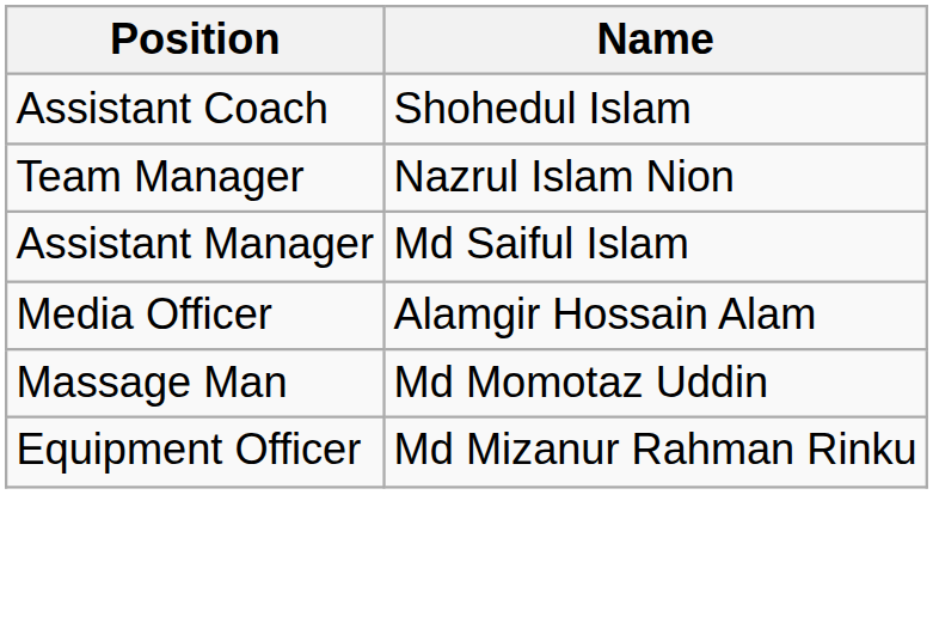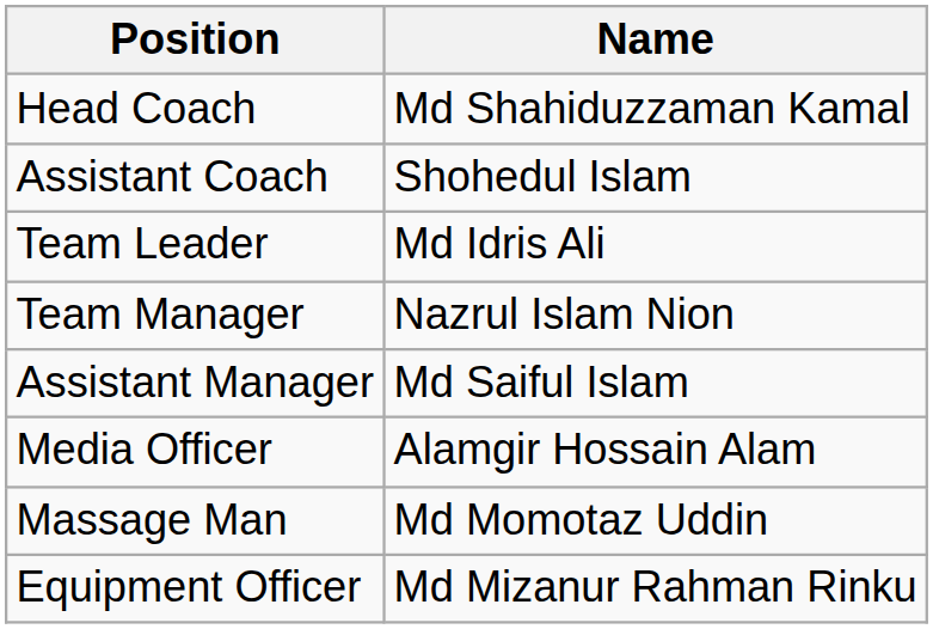+ row: Head Coach | Md Shahiduzzaman Kamal
+ row: Team Leader | Md Idris Ali
